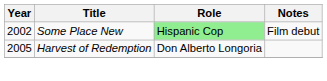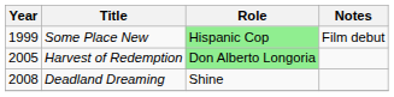Some Place New | Year: 2002 -> 1999
Harvest of Redemption | Role: no background -> lightgreen background
+ row: 2008 | Deadland Dreaming | Shine
